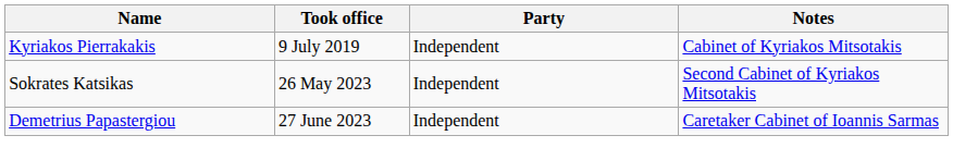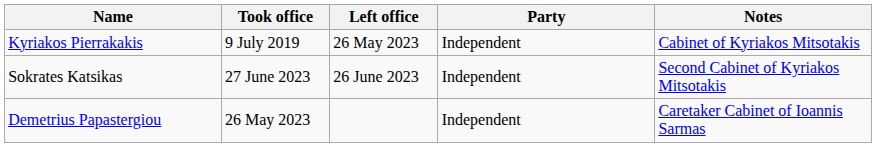+ column: Left office | 26 Μay 2023 | 26 June 2023
Sokrates Katsikas | Took office: 26 May 2023 -> 27 June 2023
Demetrius Papastergiou | Took office: 27 June 2023 -> 26 May 2023
